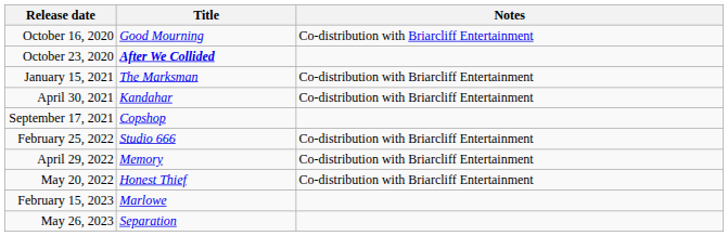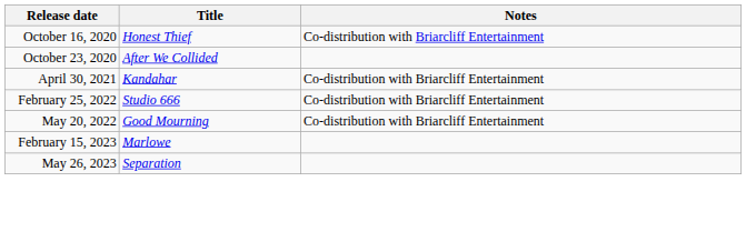October 16, 2020 | Title: Good Mourning -> Honest Thief
October 23, 2020 | Title: bold -> normal
- row: January 15, 2021 | The Marksman | Co-distribution with Briarcliff Entertainment
- row: September 17, 2021 | Copshop
- row: April 29, 2022 | Memory | Co-distribution with Briarcliff Entertainment
May 20, 2022 | Title: Honest Thief -> Good Mourning
